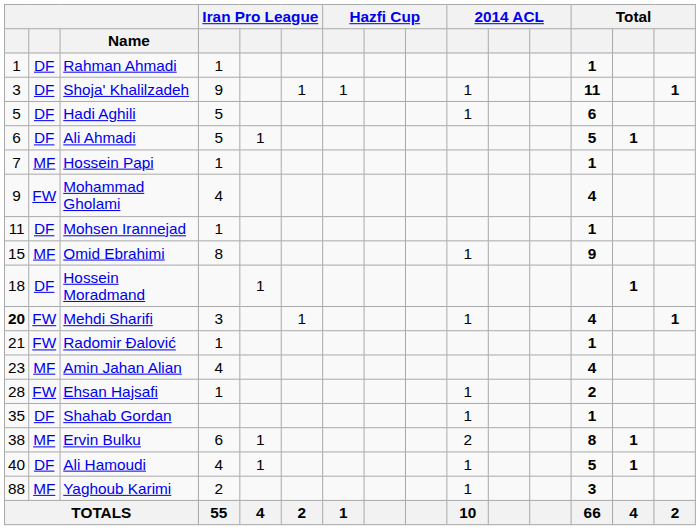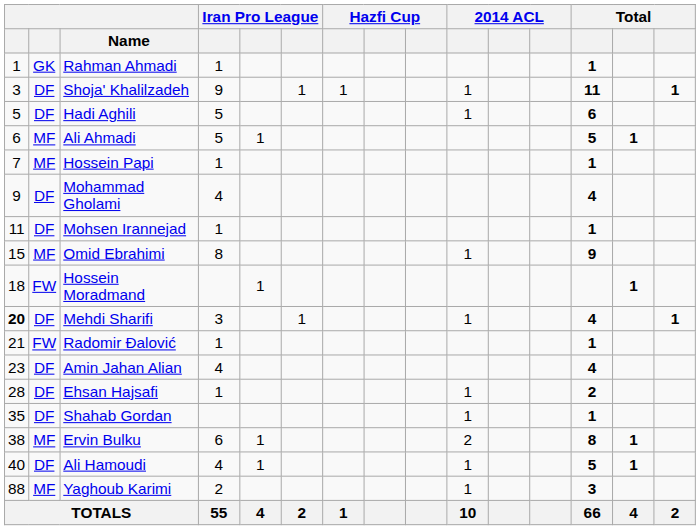Rahman Ahmadi | column 2: DF -> GK
Ali Ahmadi | column 2: DF -> MF
Mohammad Gholami | column 2: FW -> DF
Hossein Moradmand | column 2: DF -> FW
Mehdi Sharifi | column 2: FW -> DF
Amin Jahan Alian | column 2: MF -> DF
Ehsan Hajsafi | column 2: FW -> DF
